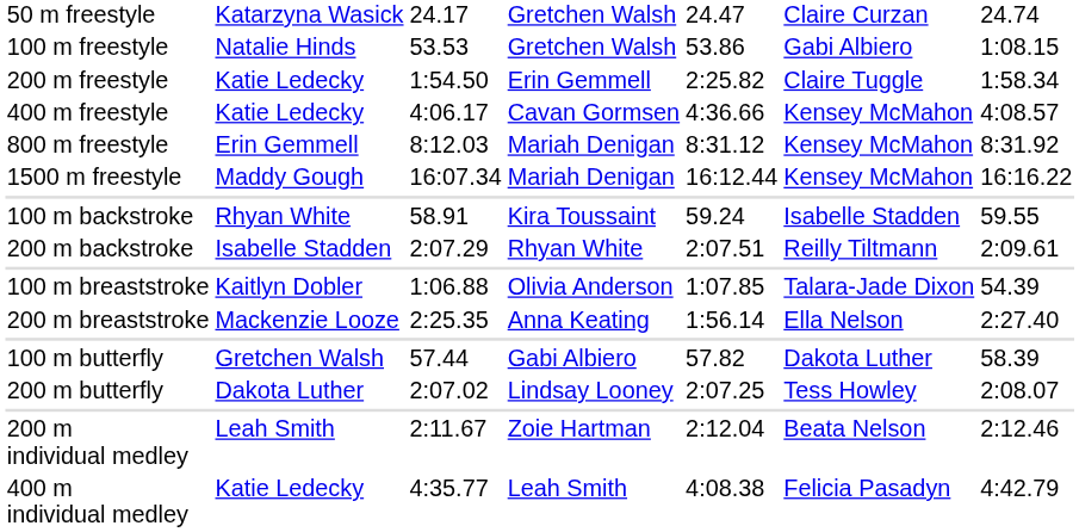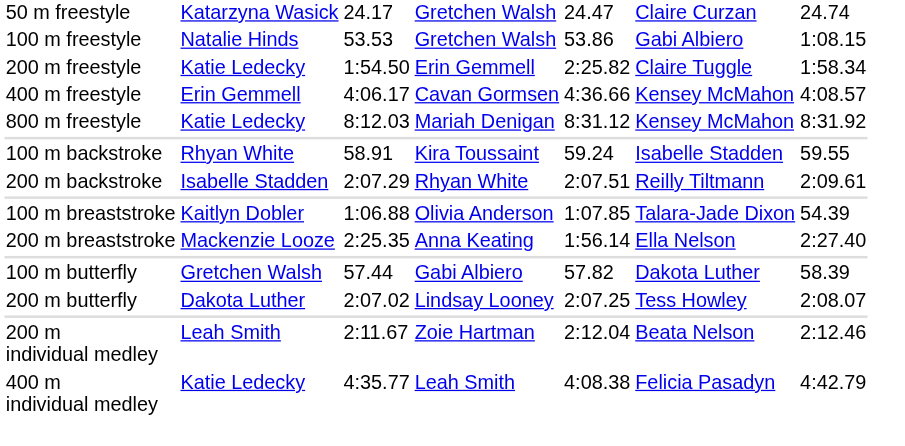400 m freestyle | column 2: Katie Ledecky -> Erin Gemmell
800 m freestyle | column 2: Erin Gemmell -> Katie Ledecky
- row: 1500 m freestyle | Maddy Gough | 16:07.34 | Mariah Denigan | 16:12.44 | Kensey McMahon | 16:16.22
